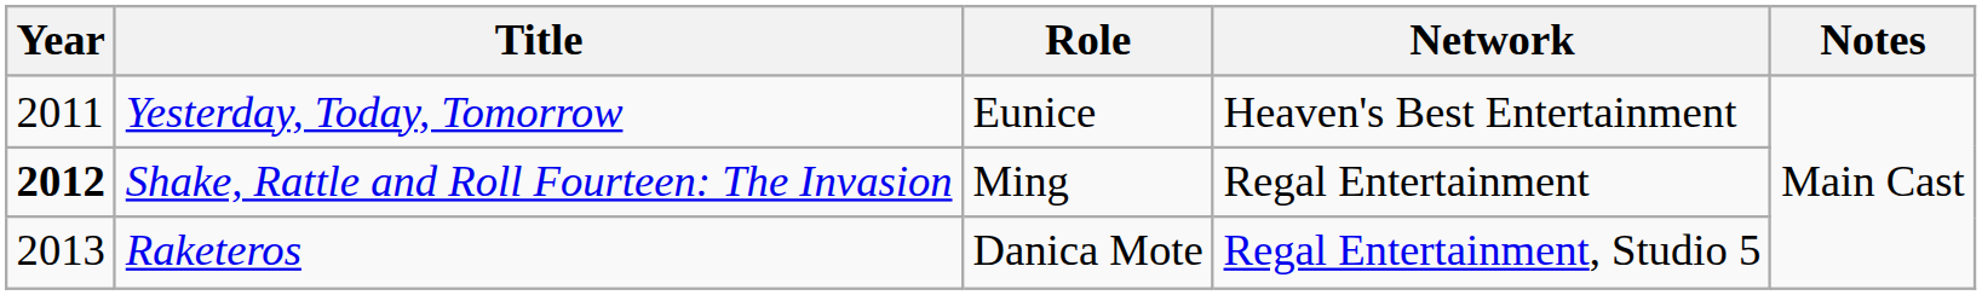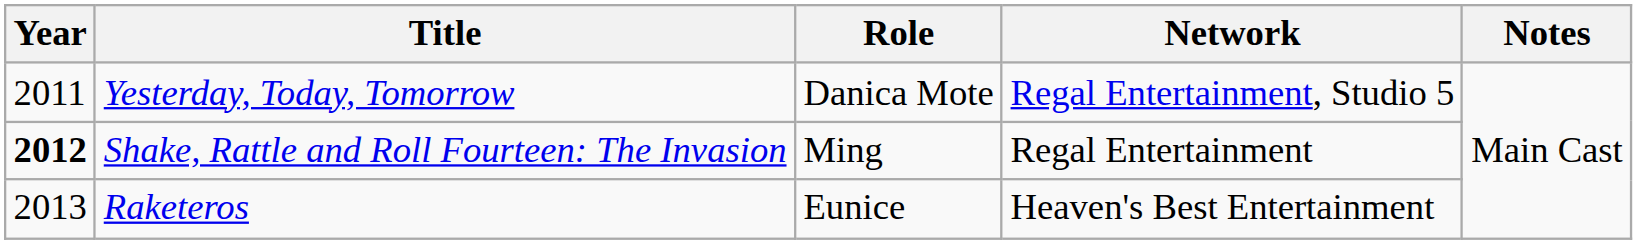Yesterday, Today, Tomorrow | Role: Eunice -> Danica Mote
Yesterday, Today, Tomorrow | Network: Heaven's Best Entertainment -> Regal Entertainment, Studio 5
Raketeros | Role: Danica Mote -> Eunice
Raketeros | Network: Regal Entertainment, Studio 5 -> Heaven's Best Entertainment
